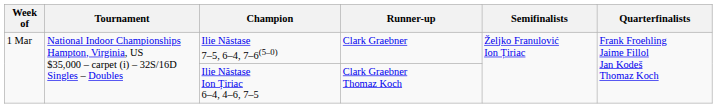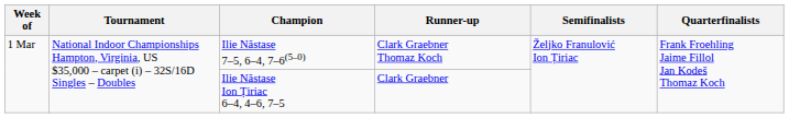Ilie Năstase 7–5, 6–4, 7–6(5–0) | Runner-up: Clark Graebner -> Clark Graebner Thomaz Koch
Ilie Năstase Ion Țiriac 6–4, 4–6, 7–5 | Runner-up: Clark Graebner Thomaz Koch -> Clark Graebner
